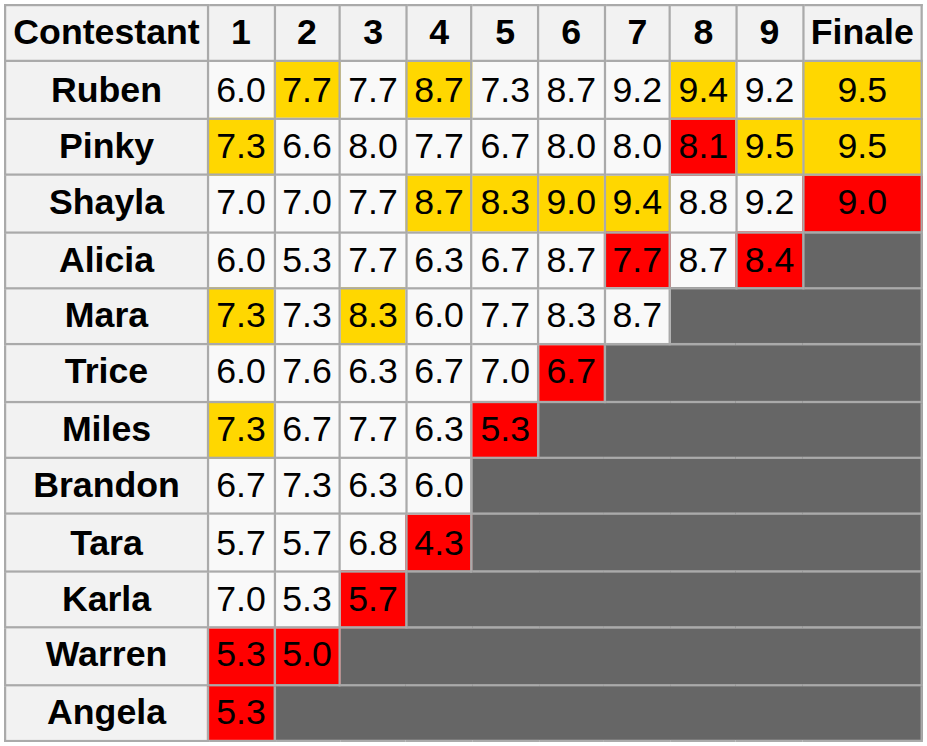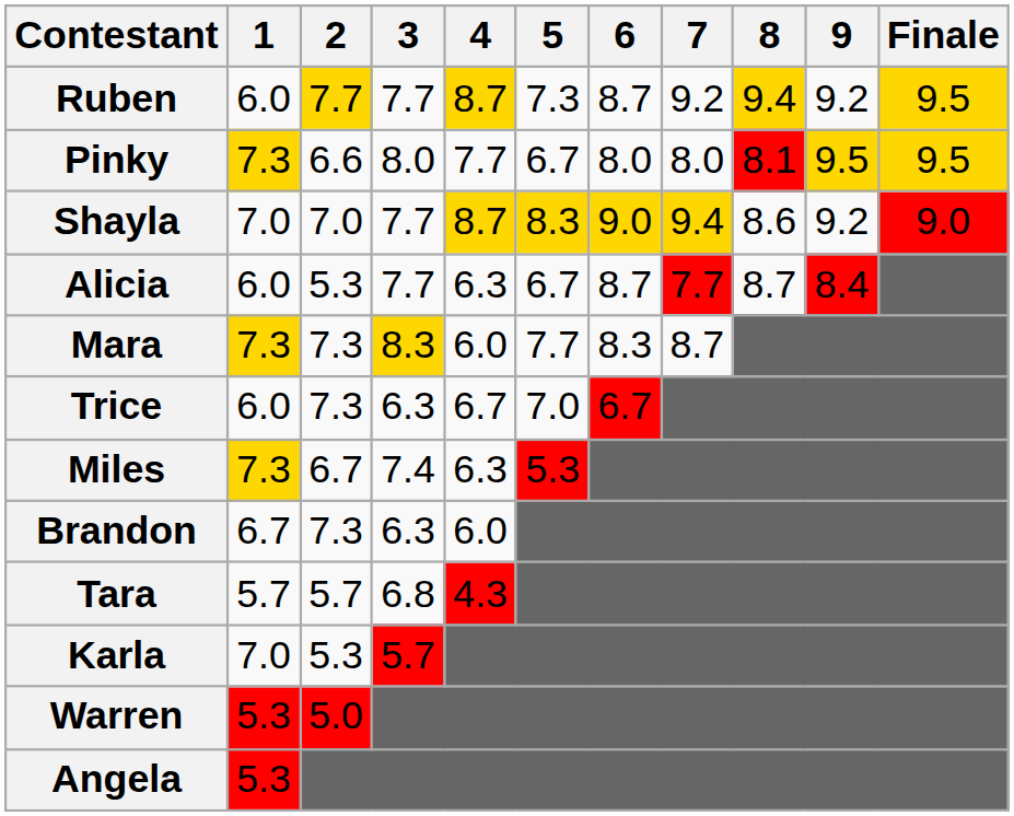Shayla | 8: 8.8 -> 8.6
Trice | 2: 7.6 -> 7.3
Miles | 3: 7.7 -> 7.4
